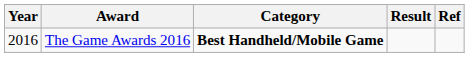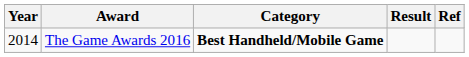The Game Awards 2016 | Year: 2016 -> 2014
